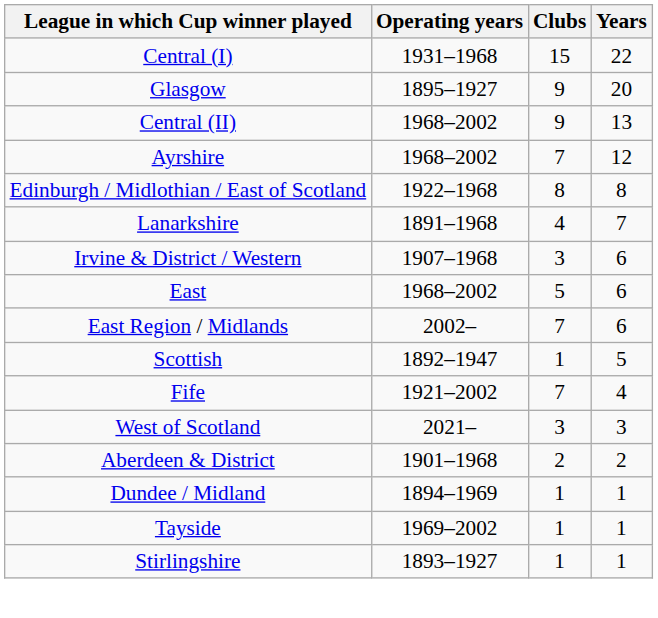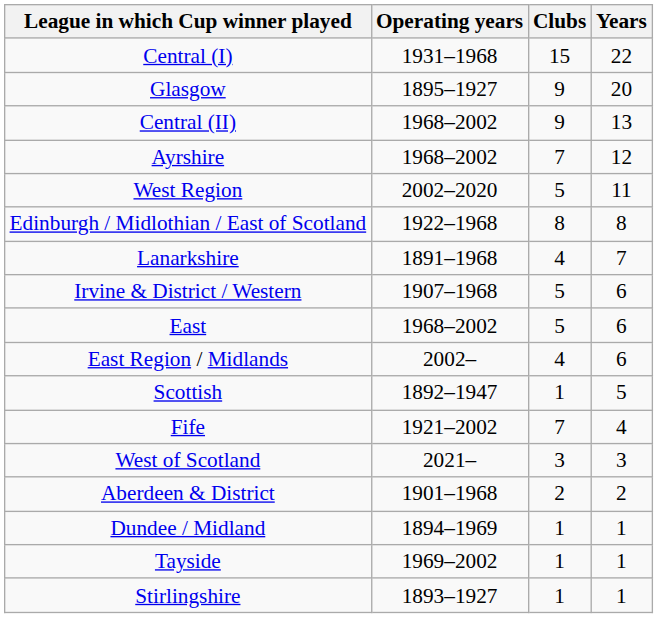+ row: West Region | 2002–2020 | 5 | 11
Irvine & District / Western | Clubs: 3 -> 5
East Region / Midlands | Clubs: 7 -> 4
